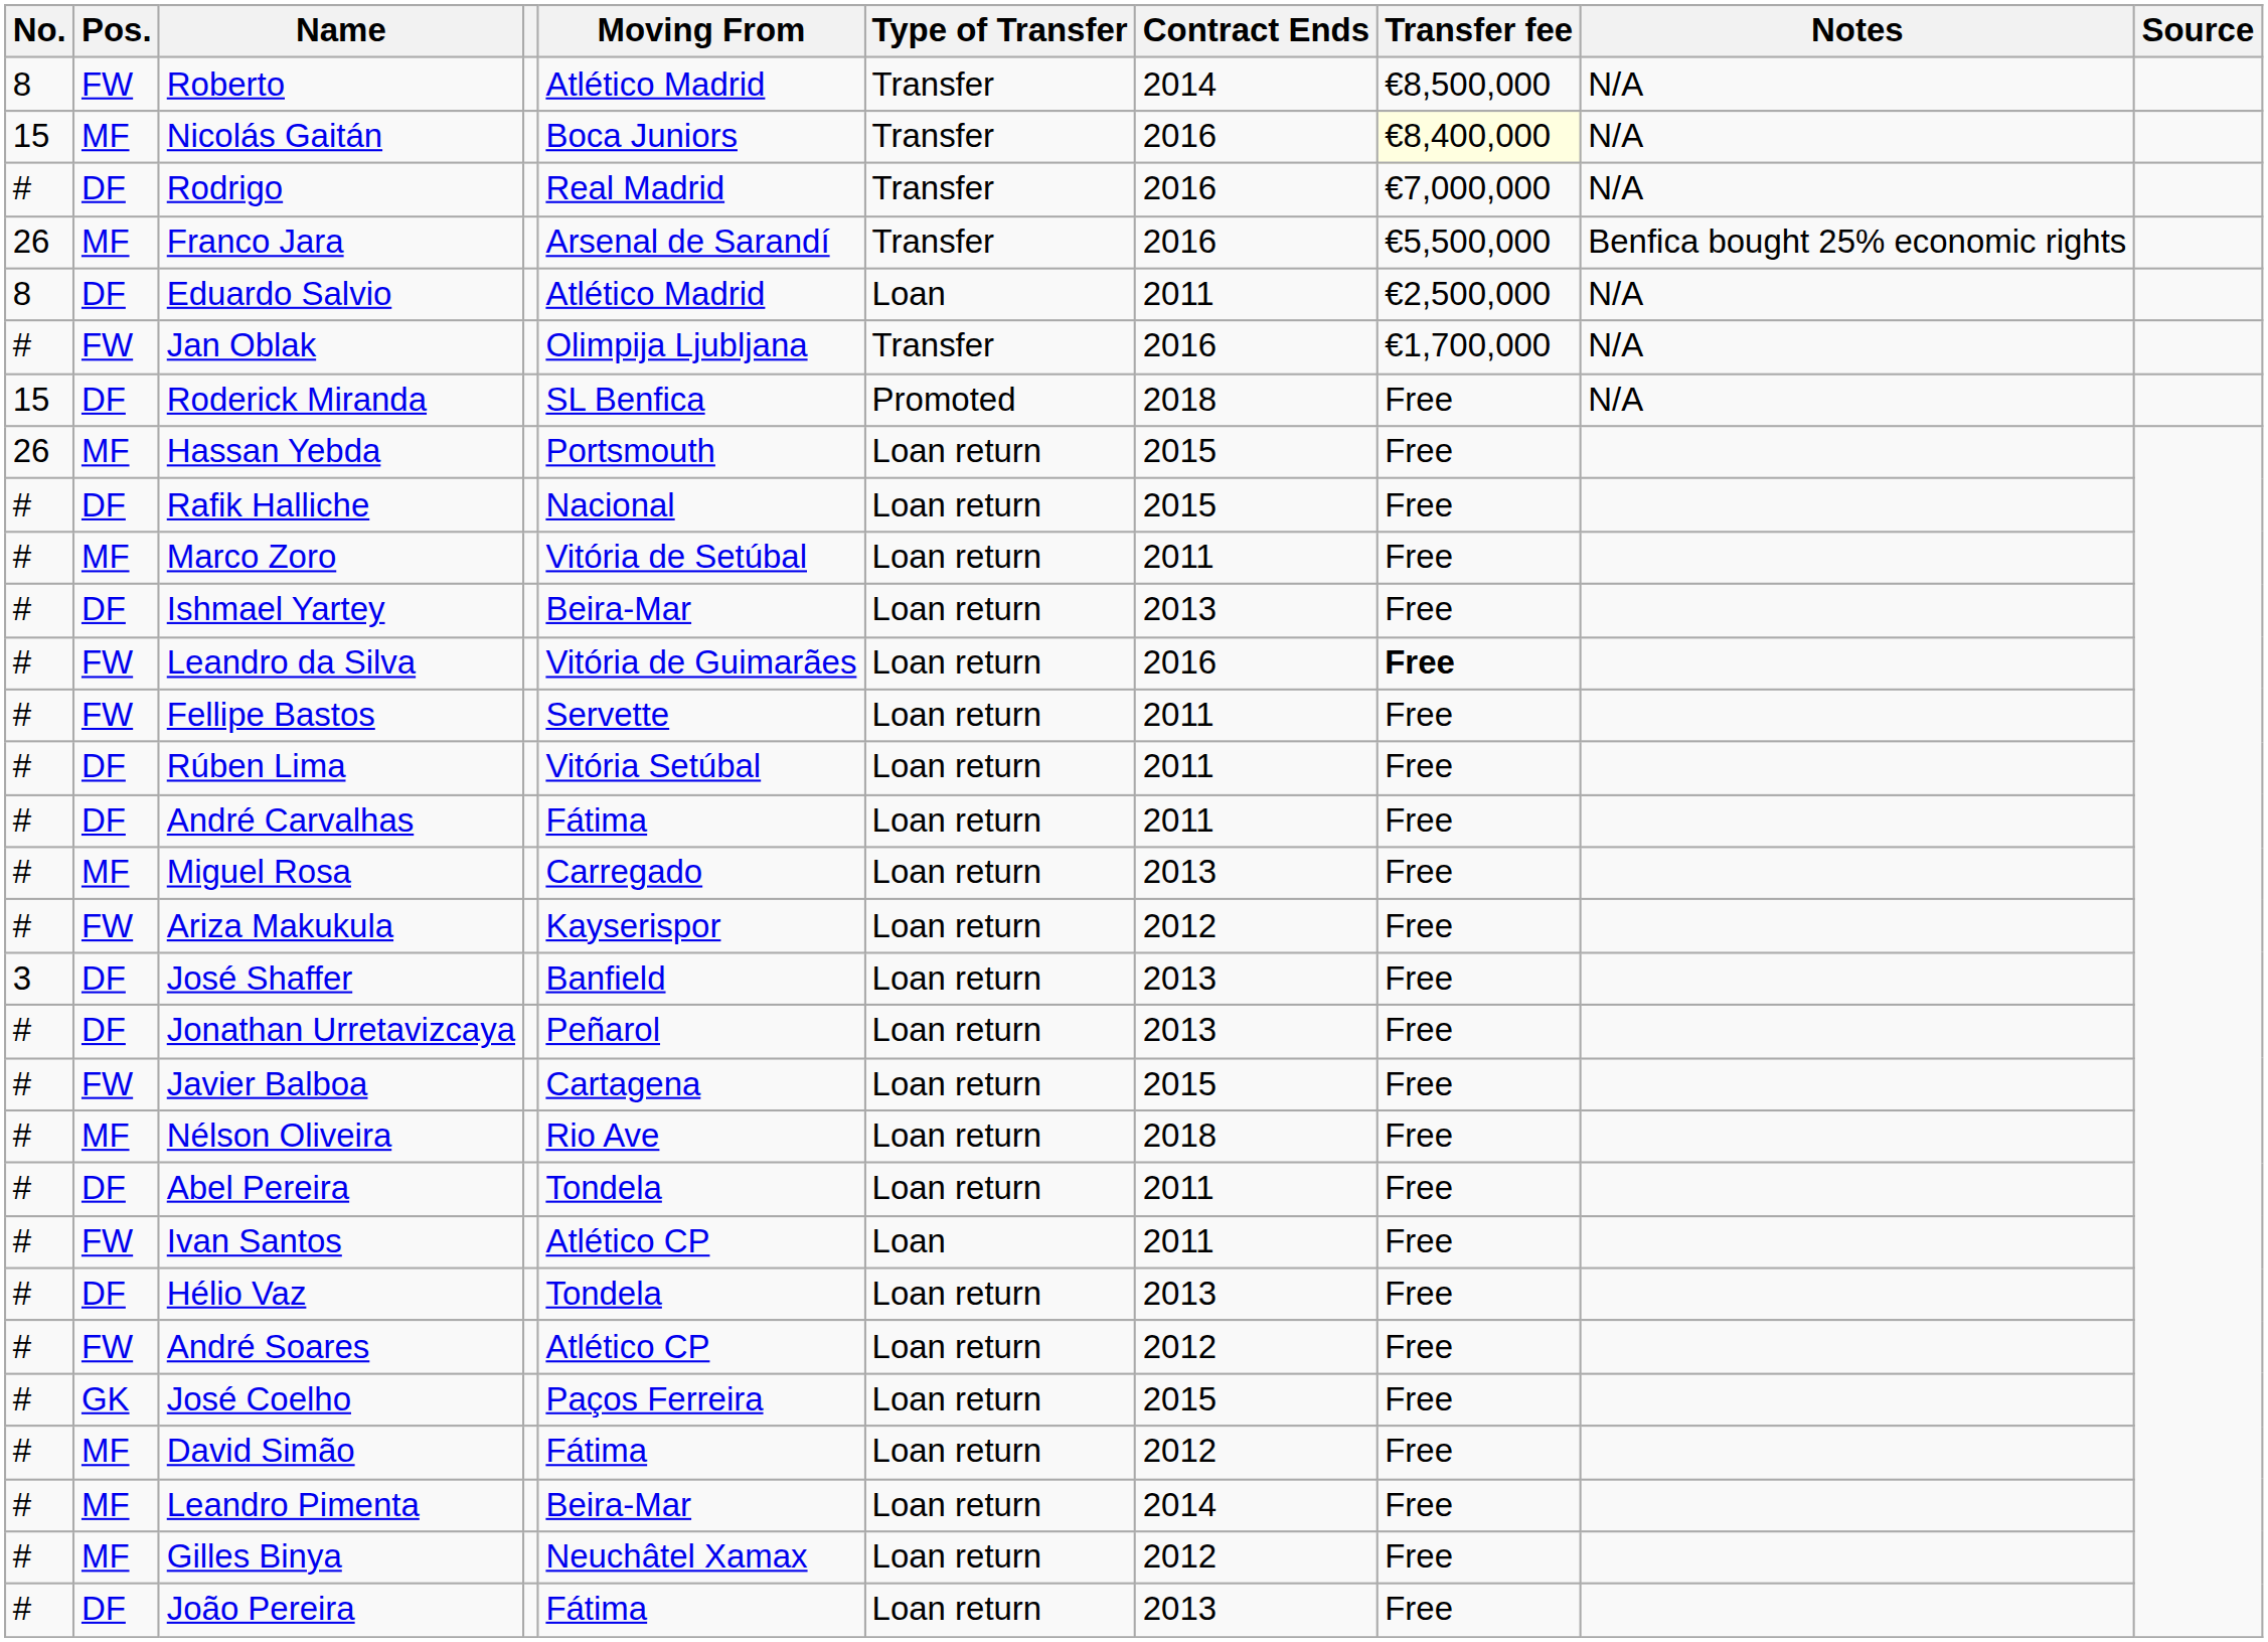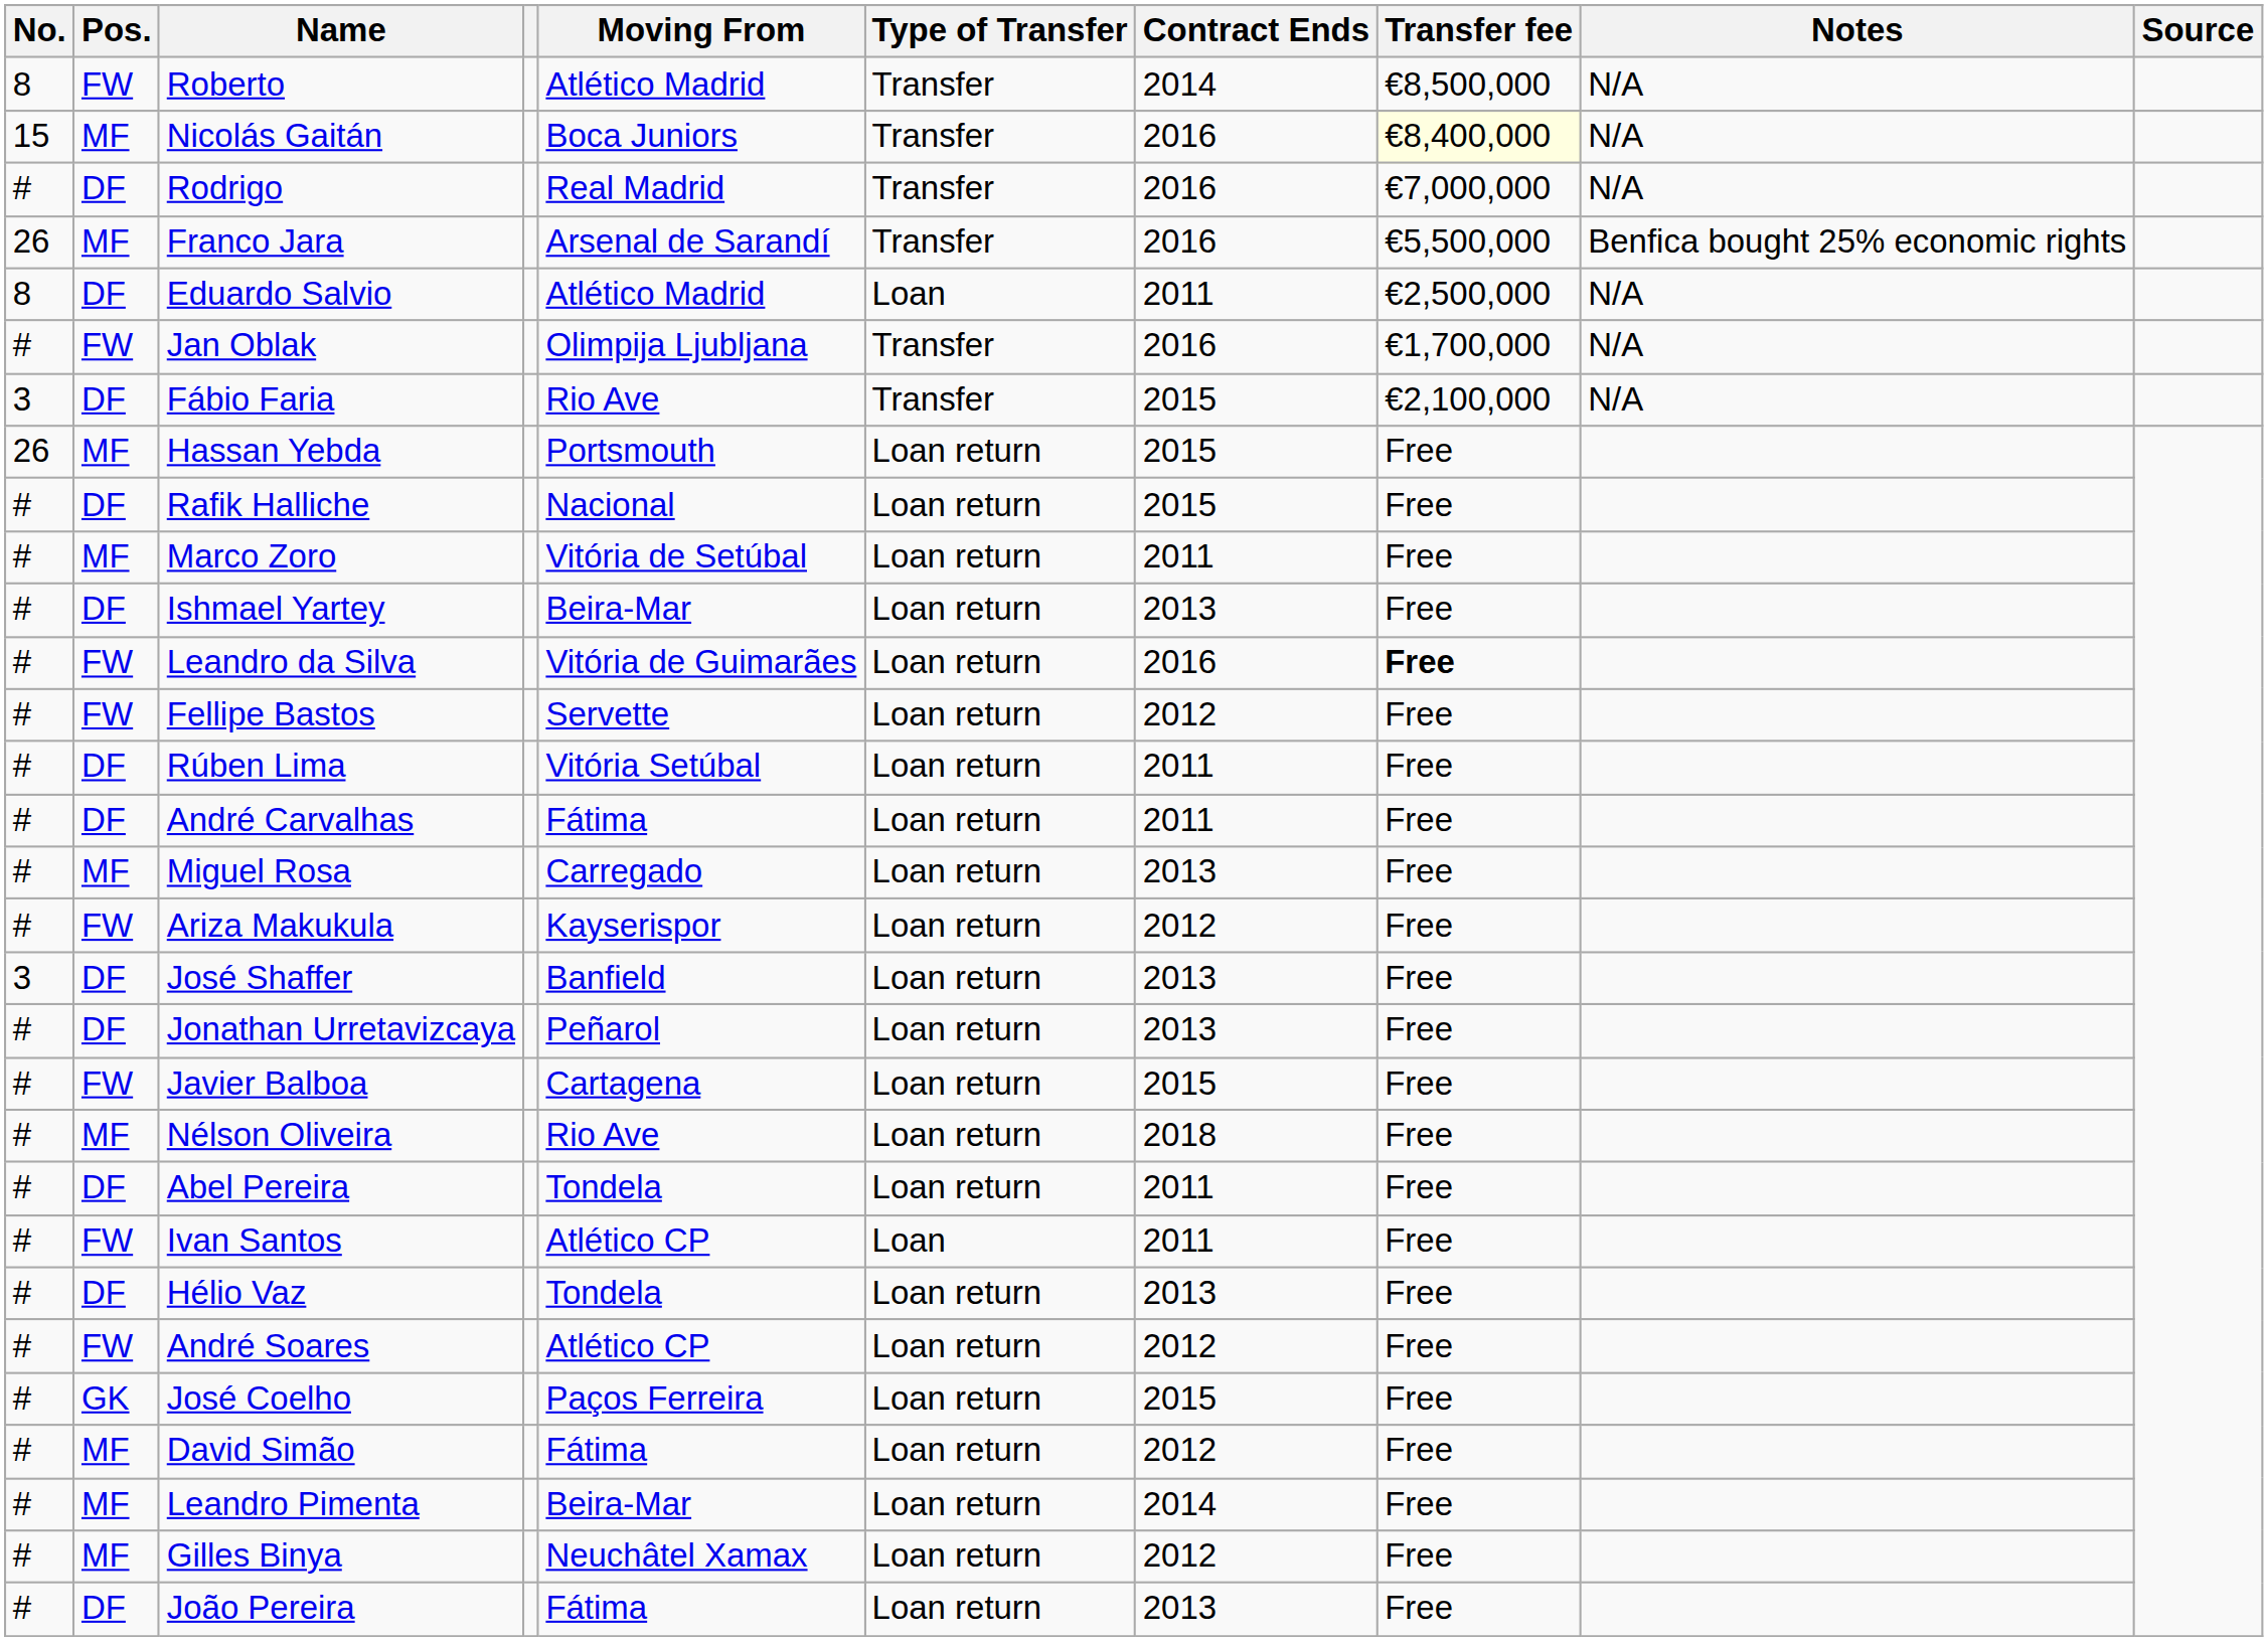+ row: 3 | DF | Fábio Faria | Rio Ave | Transfer | 2015 | €2,100,000 | N/A
- row: 15 | DF | Roderick Miranda | SL Benfica | Promoted | 2018 | Free | N/A
Fellipe Bastos | Contract Ends: 2011 -> 2012
